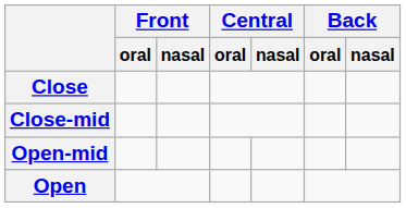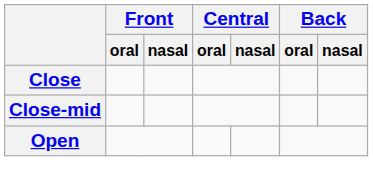- row: Open-mid
